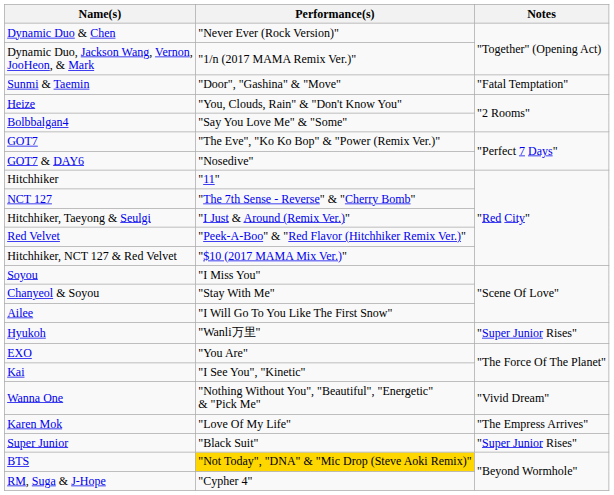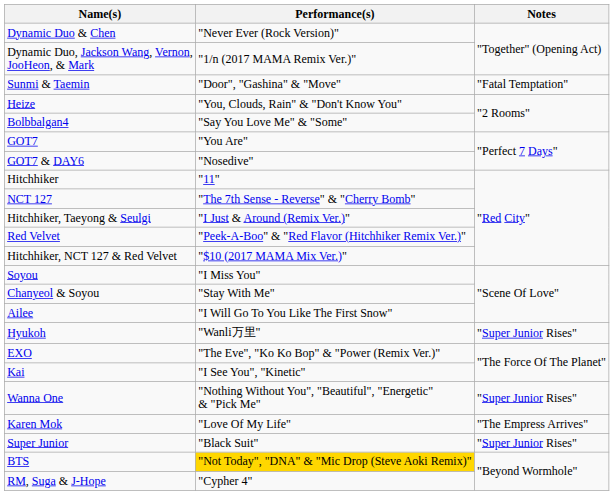GOT7 | Performance(s): "The Eve", "Ko Ko Bop" & "Power (Remix Ver.)" -> "You Are"
EXO | Performance(s): "You Are" -> "The Eve", "Ko Ko Bop" & "Power (Remix Ver.)"
Wanna One | Notes: "Vivid Dream" -> "Super Junior Rises"
